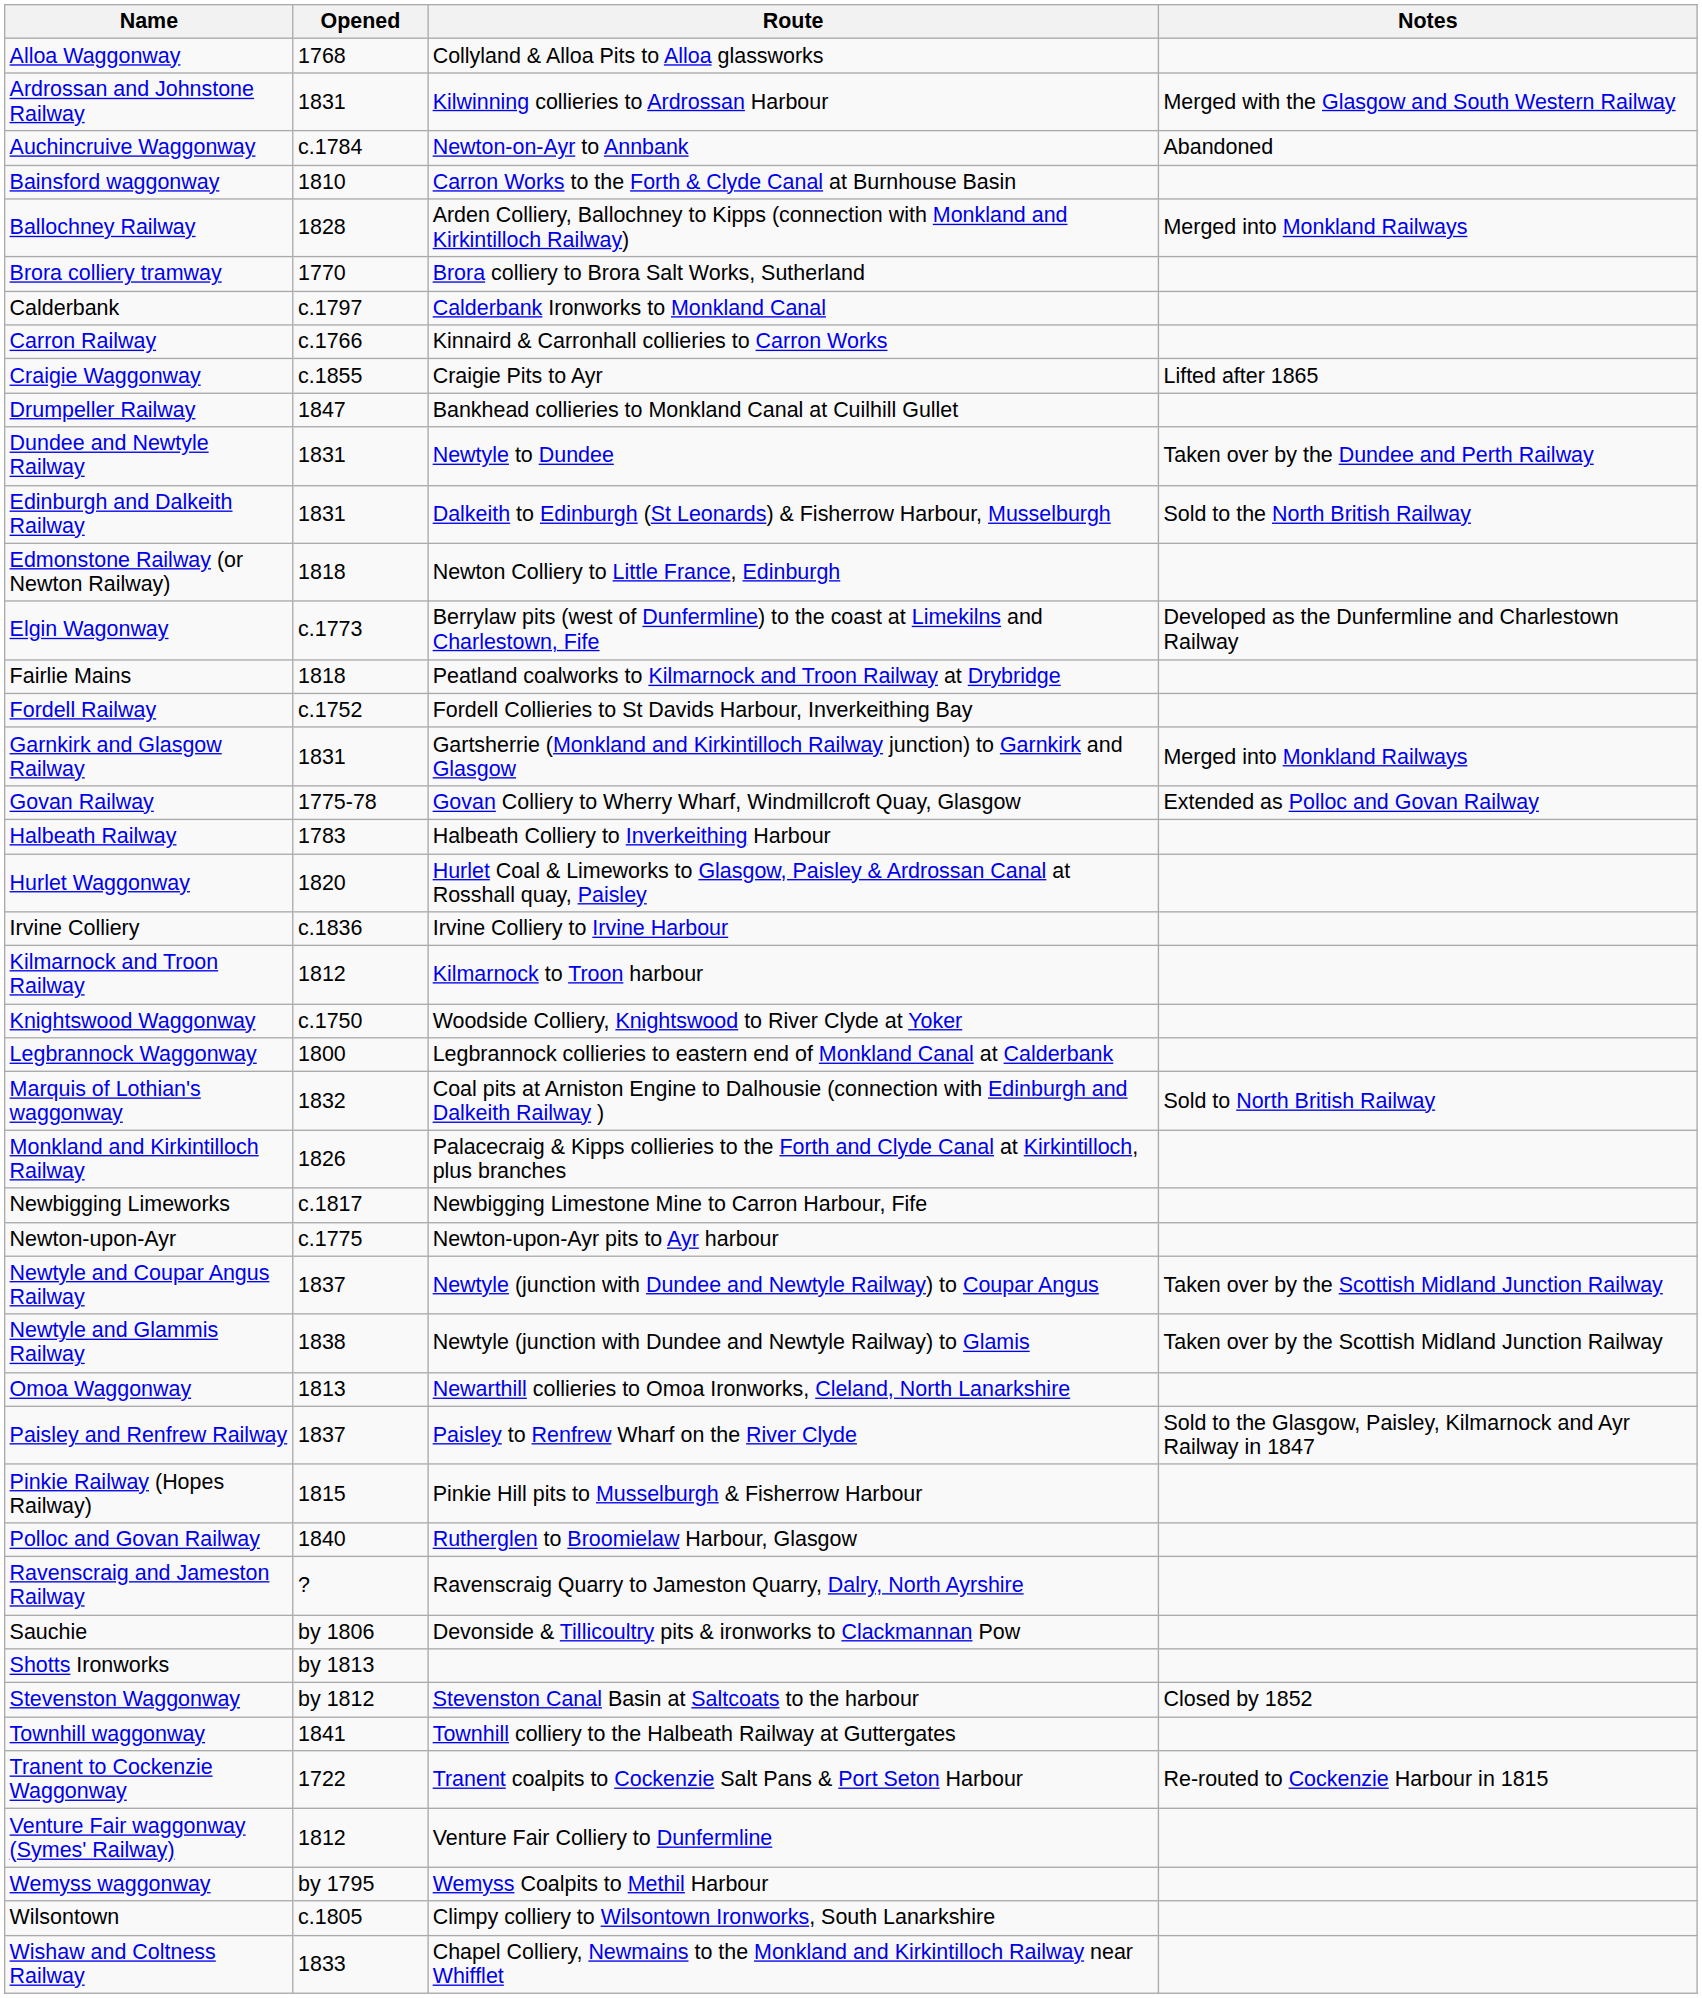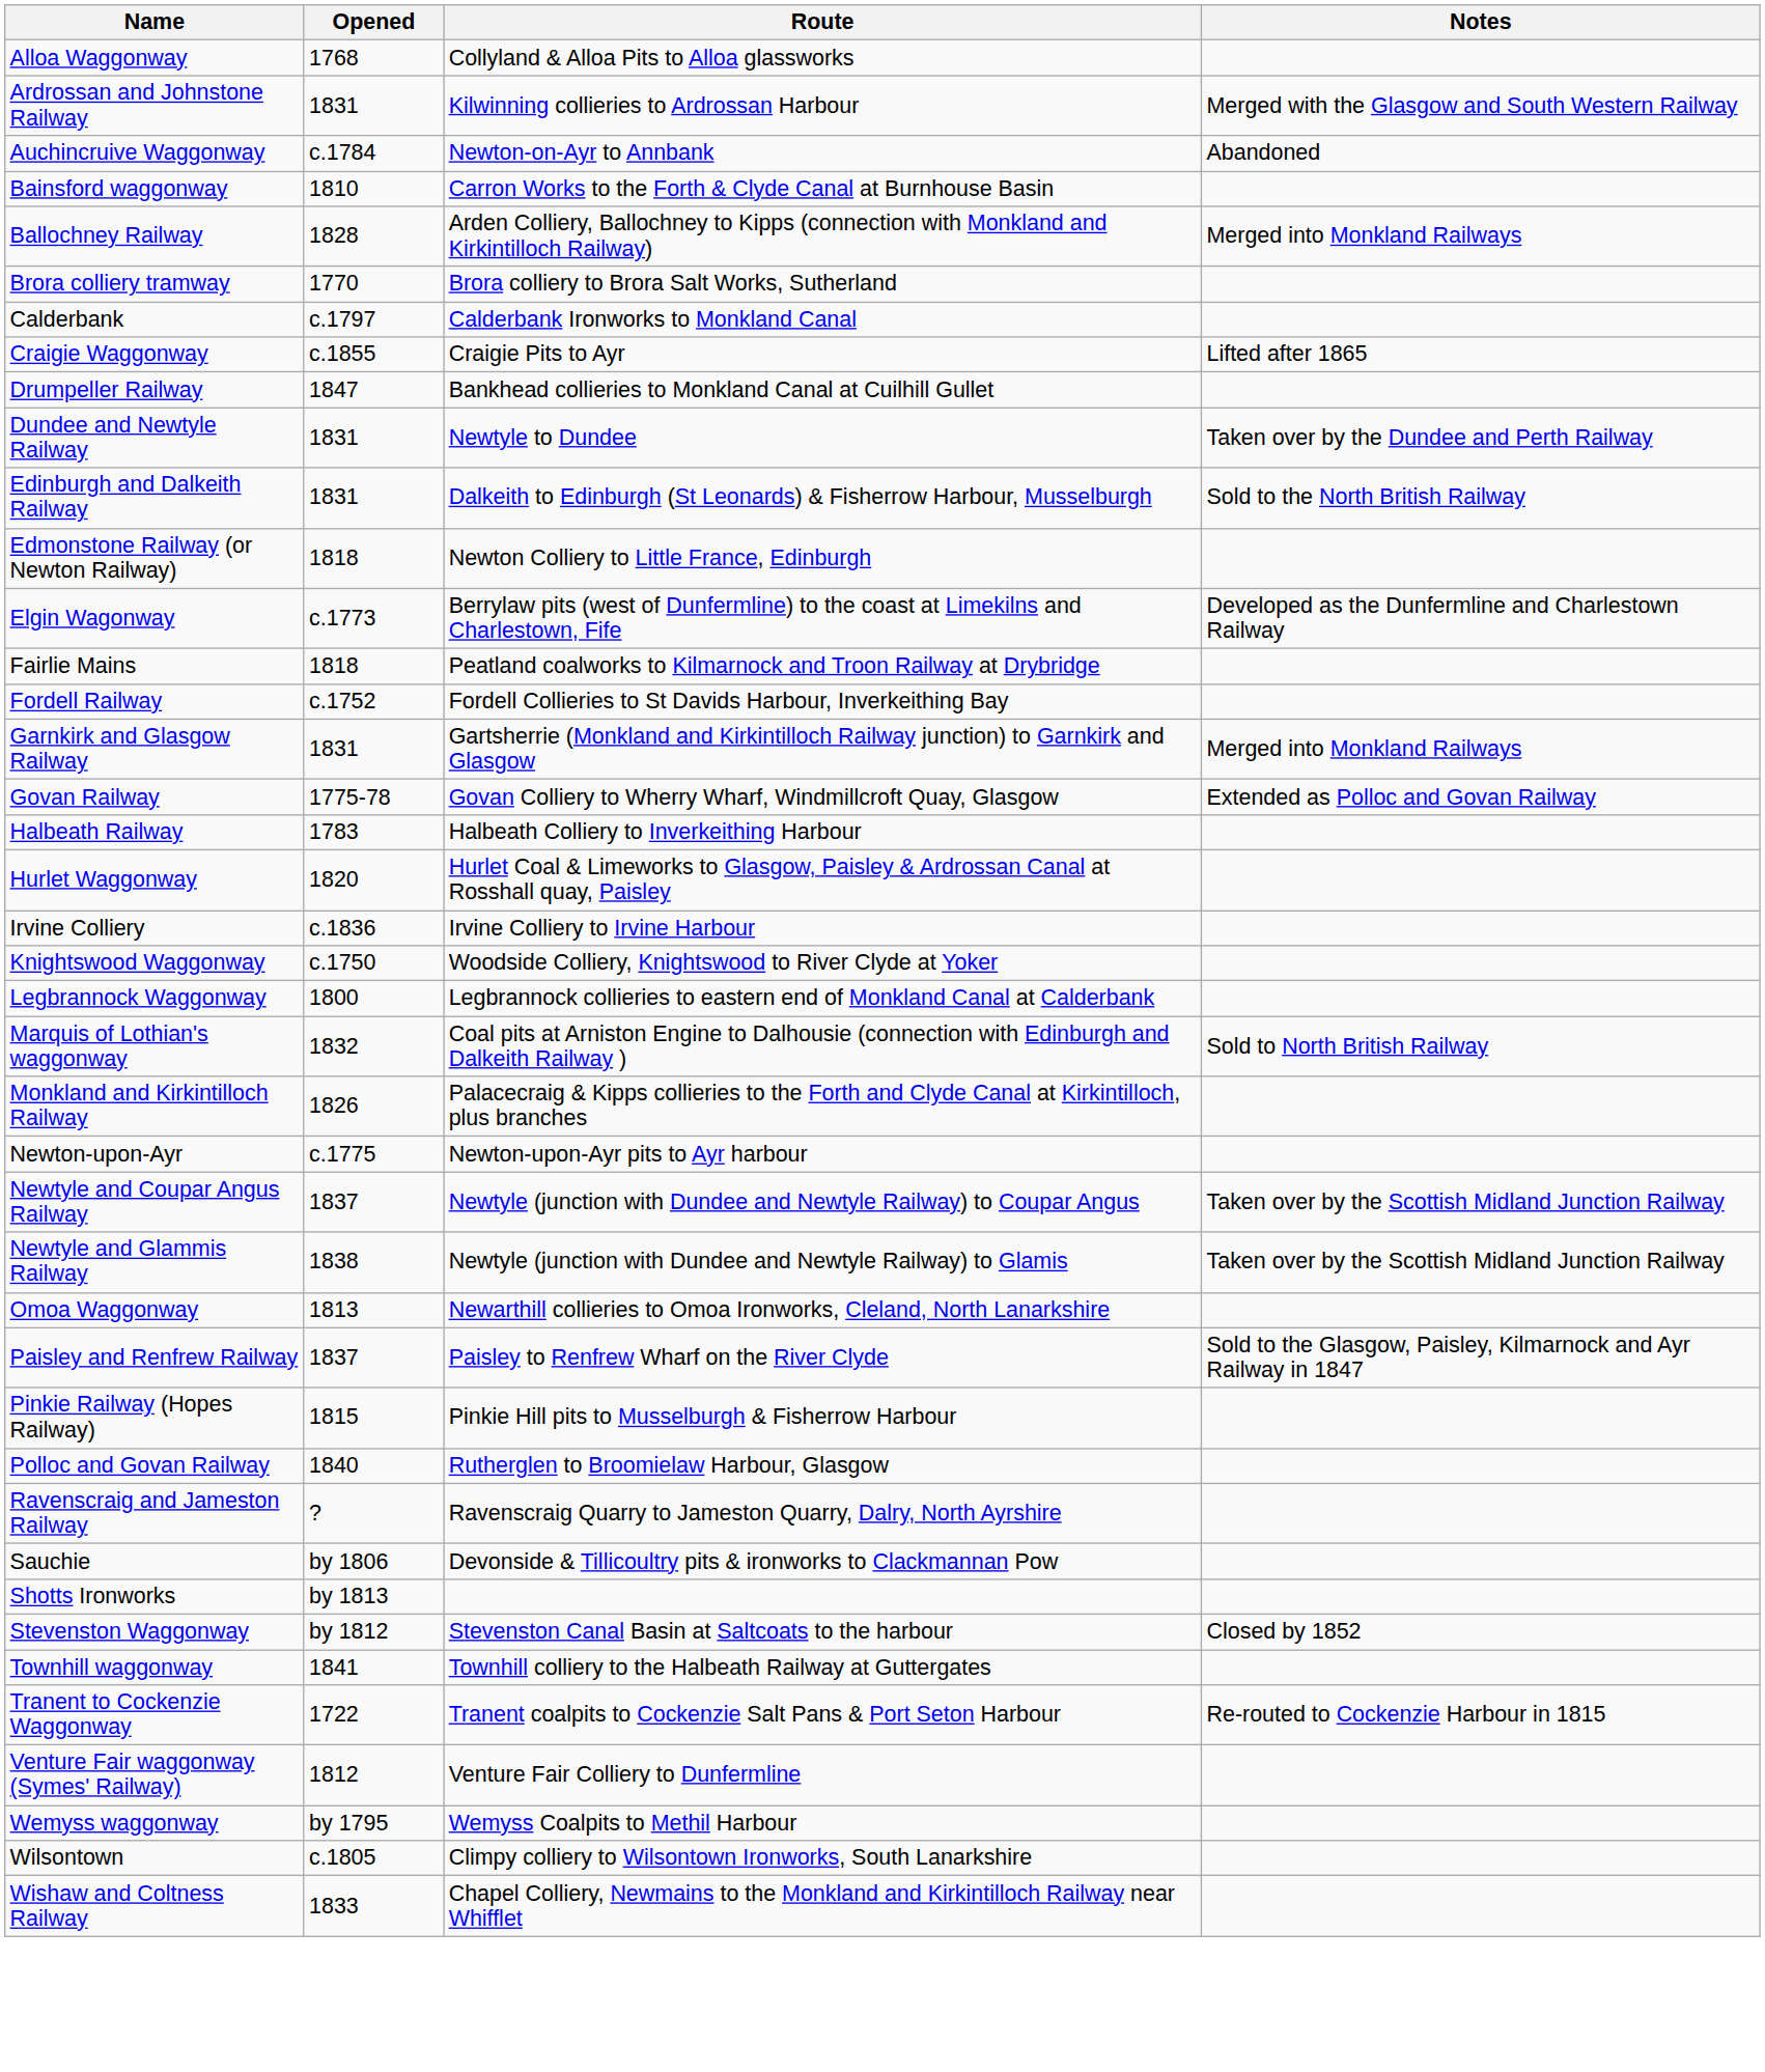- row: Carron Railway | c.1766 | Kinnaird & Carronhall collieries to Carron Works
- row: Kilmarnock and Troon Railway | 1812 | Kilmarnock to Troon harbour
- row: Newbigging Limeworks | c.1817 | Newbigging Limestone Mine to Carron Harbour, Fife
